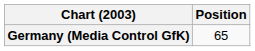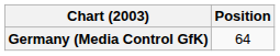Germany (Media Control GfK) | Position: 65 -> 64
